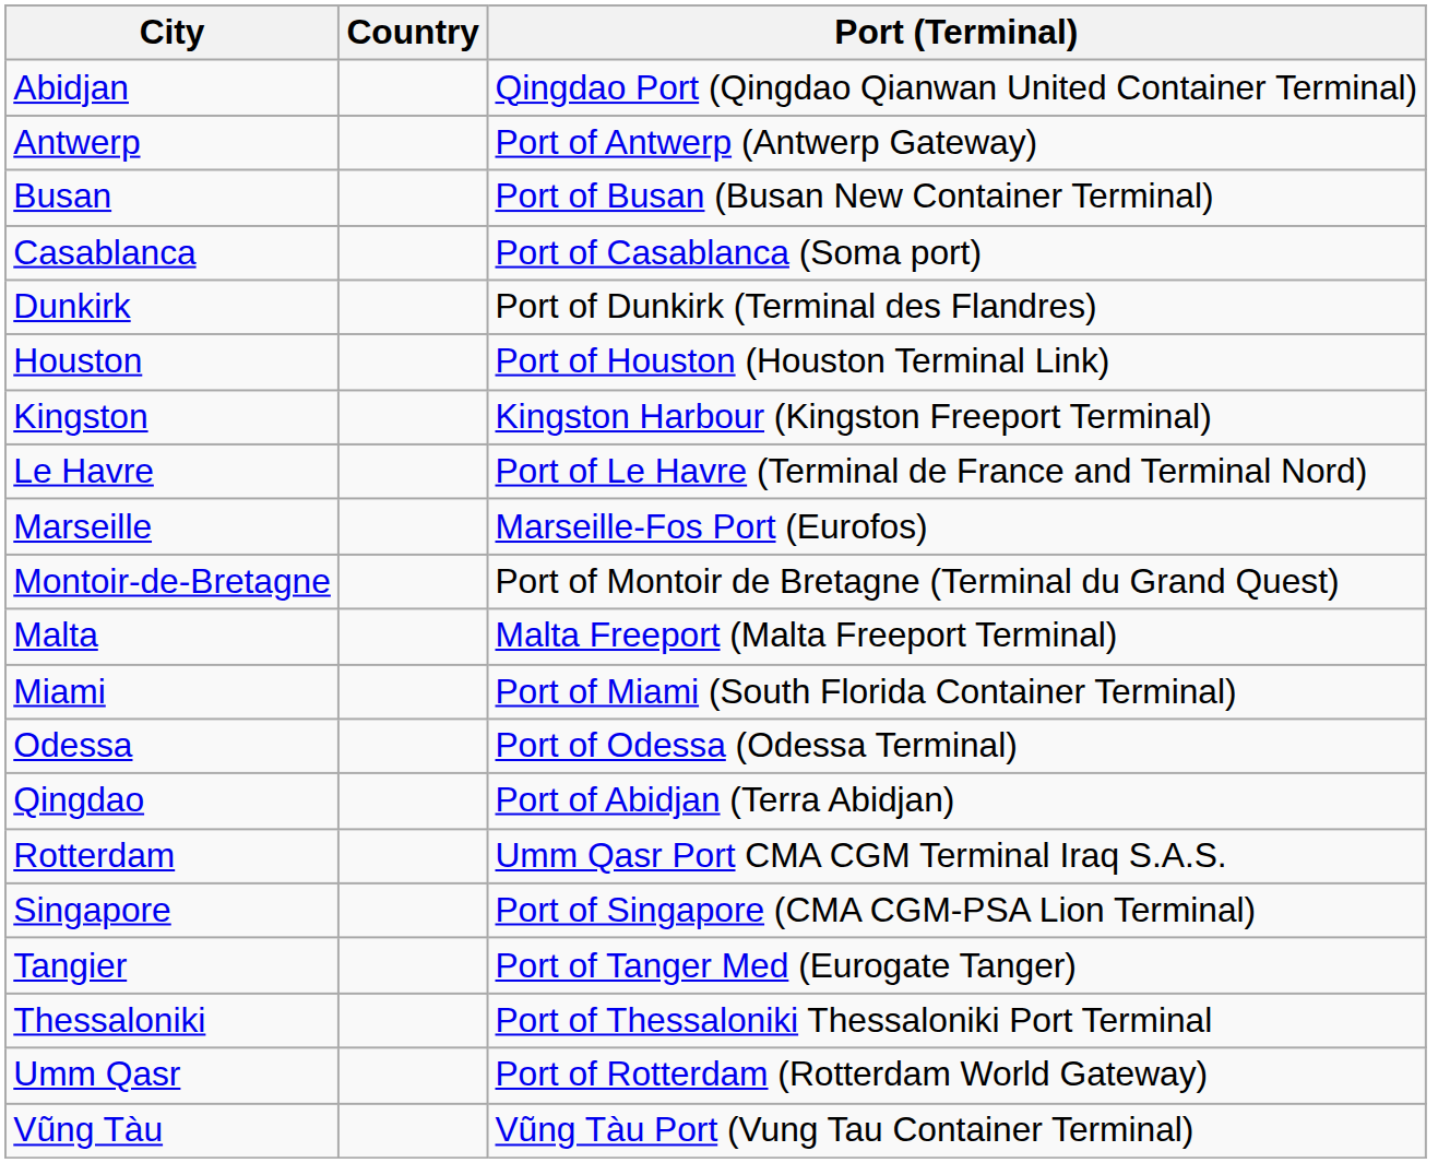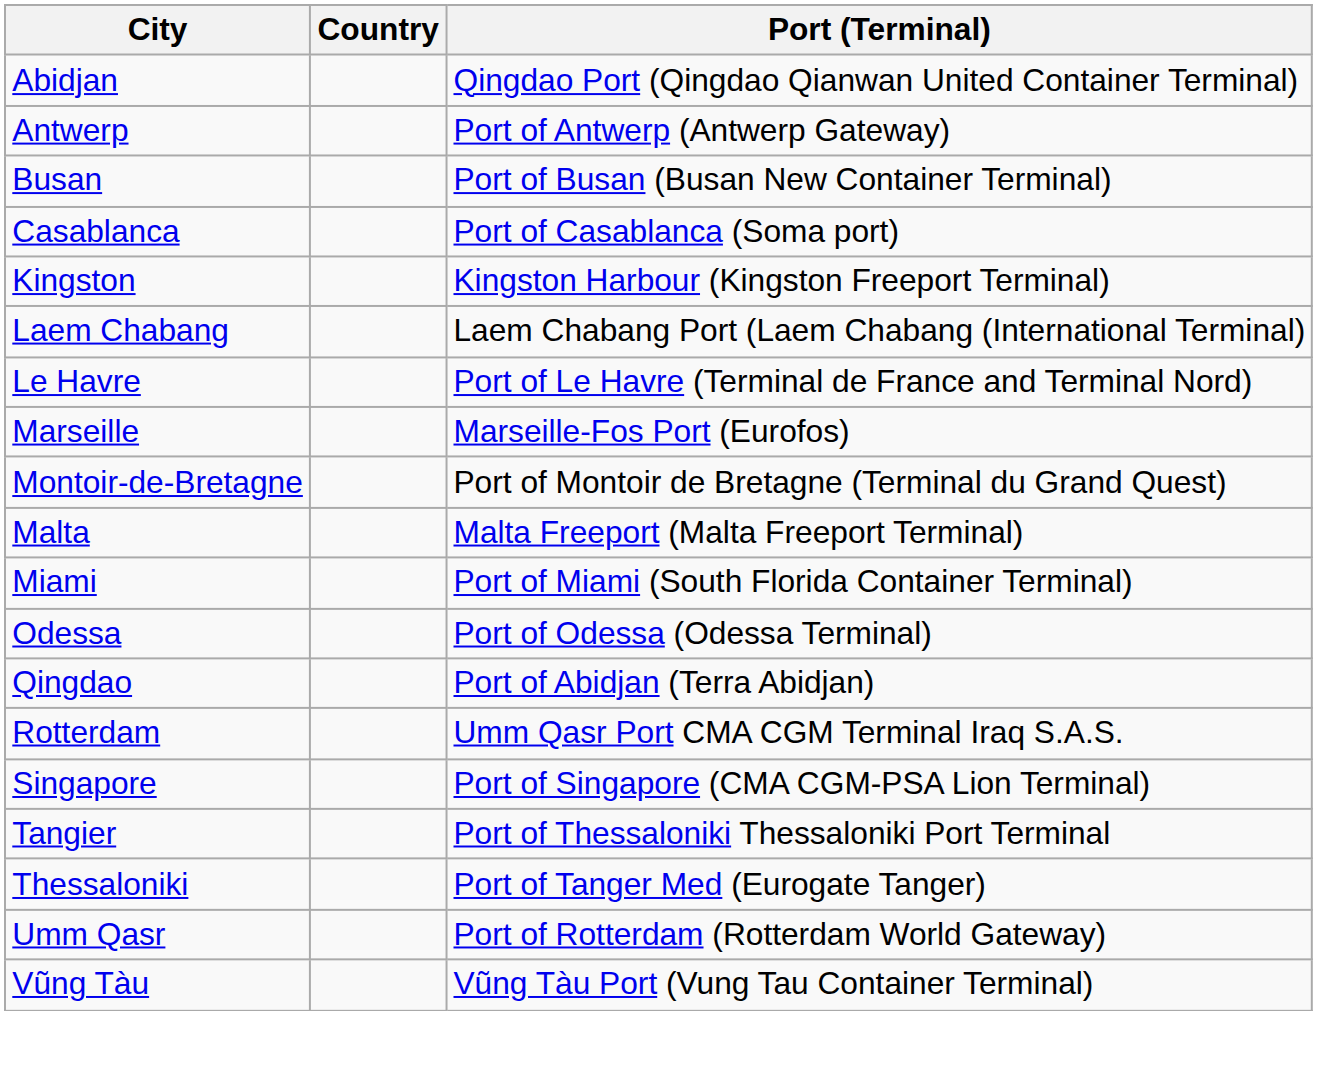- row: Dunkirk | Port of Dunkirk (Terminal des Flandres)
- row: Houston | Port of Houston (Houston Terminal Link)
+ row: Laem Chabang | Laem Chabang Port (Laem Chabang (International Terminal)
Tangier | Port (Terminal): Port of Tanger Med (Eurogate Tanger) -> Port of Thessaloniki Thessaloniki Port Terminal
Thessaloniki | Port (Terminal): Port of Thessaloniki Thessaloniki Port Terminal -> Port of Tanger Med (Eurogate Tanger)
